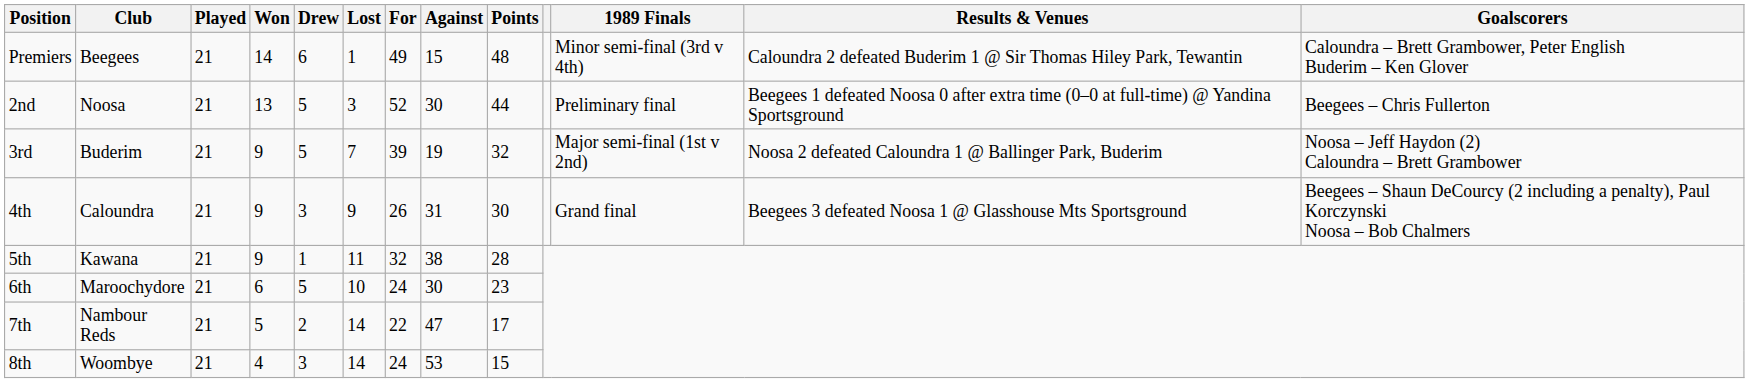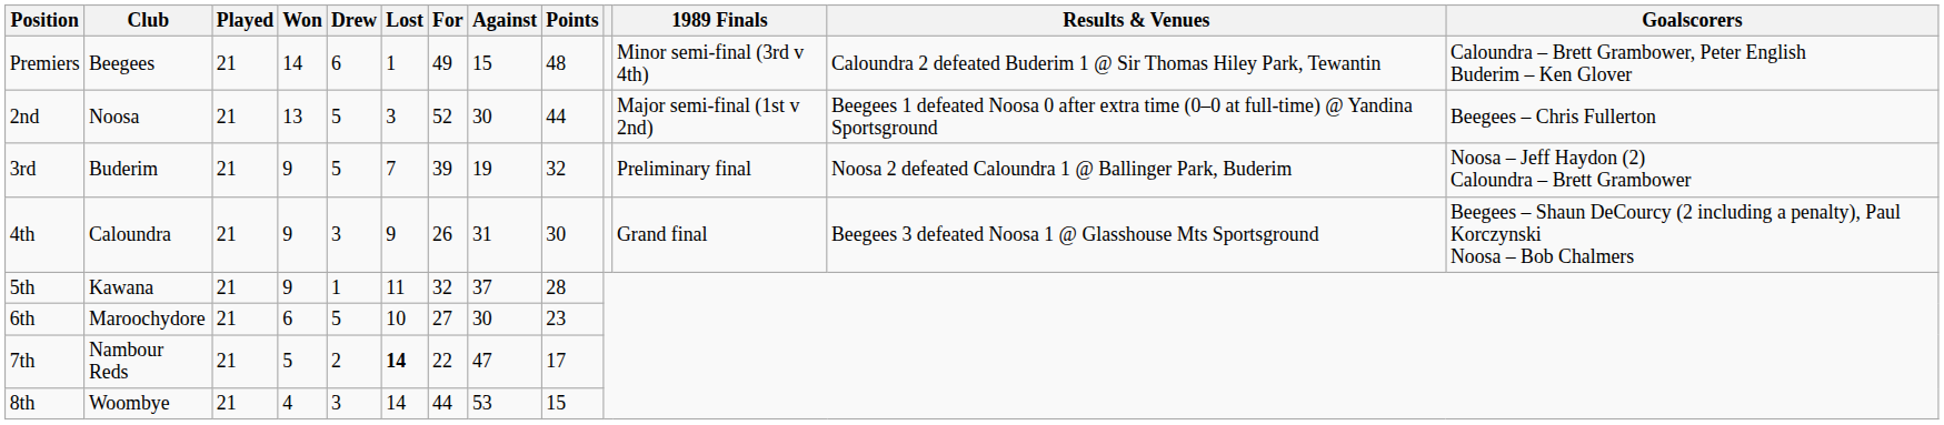2nd | 1989 Finals: Preliminary final -> Major semi-final (1st v 2nd)
3rd | 1989 Finals: Major semi-final (1st v 2nd) -> Preliminary final
5th | Against: 38 -> 37
6th | For: 24 -> 27
7th | Lost: normal -> bold
8th | For: 24 -> 44
